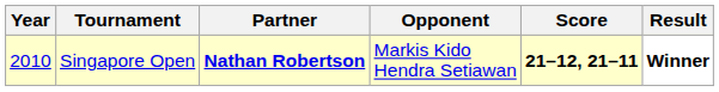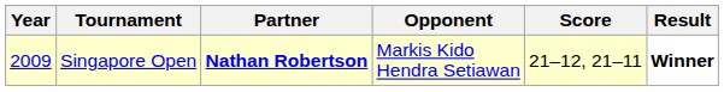Singapore Open | Year: 2010 -> 2009
Singapore Open | Score: bold -> normal
